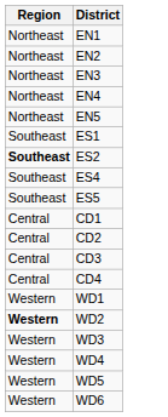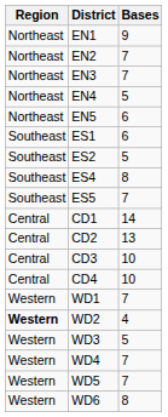+ column: Bases | 9 | 7 | 7 | 5 | 6 | 6 | 5 | 8 | 7 | 14 | 13 | 10 | 10 | 7 | 4 | 5 | 7 | 7 | 8
ES2 | Region: bold -> normal
